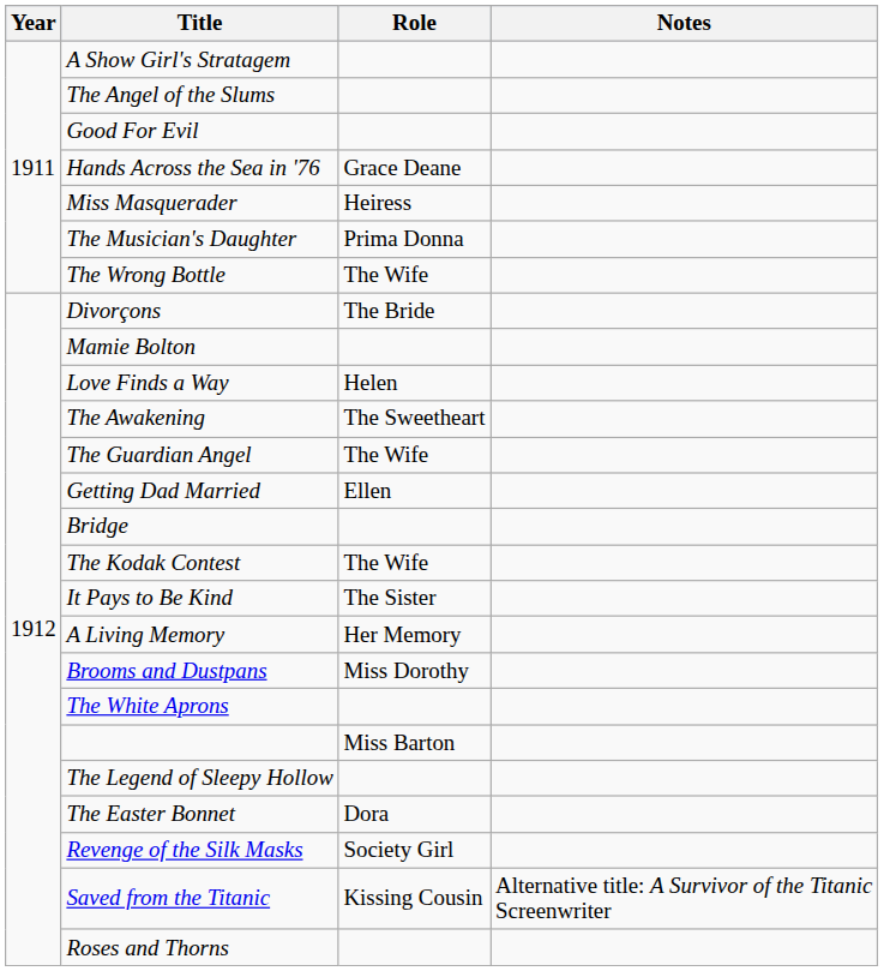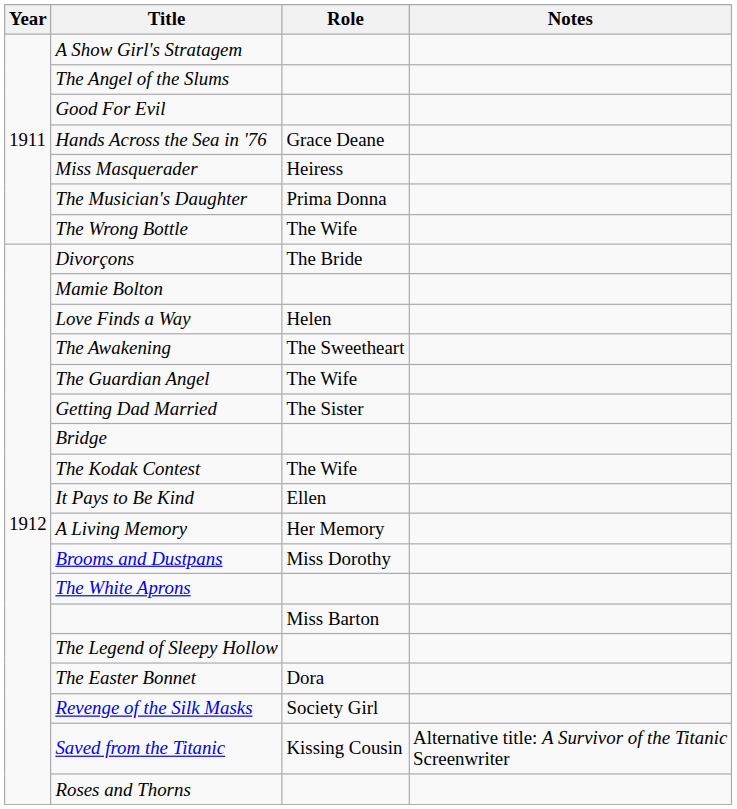Getting Dad Married | Role: Ellen -> The Sister
It Pays to Be Kind | Role: The Sister -> Ellen
